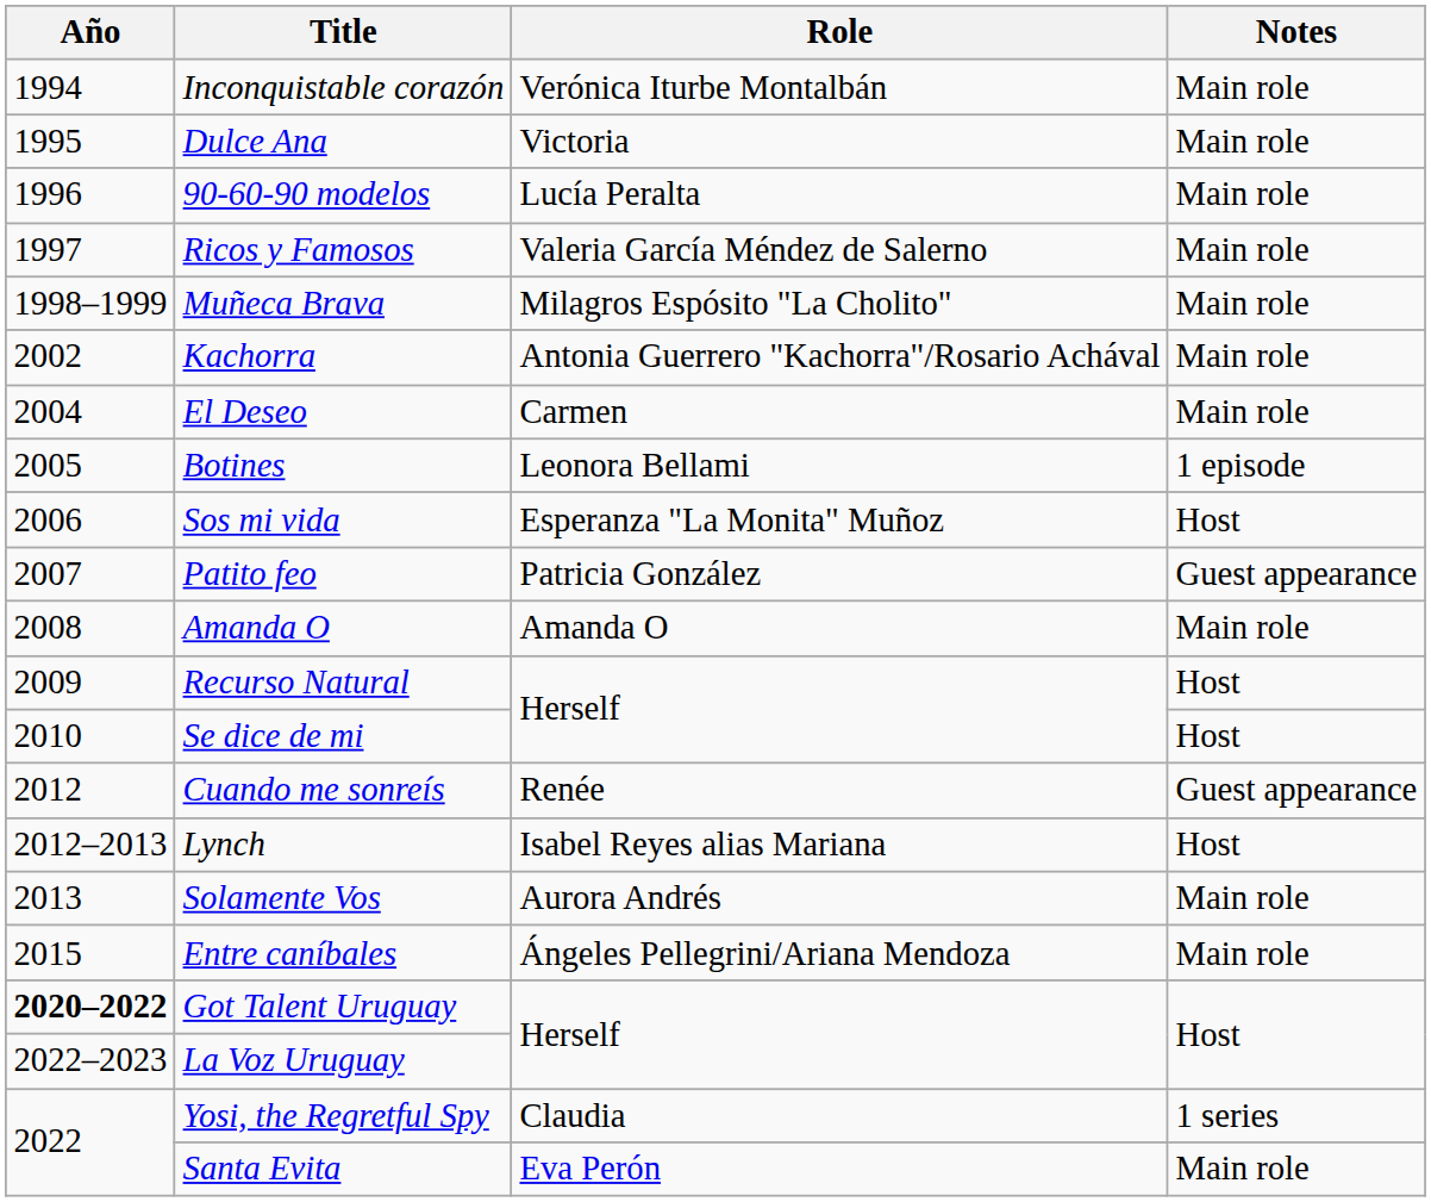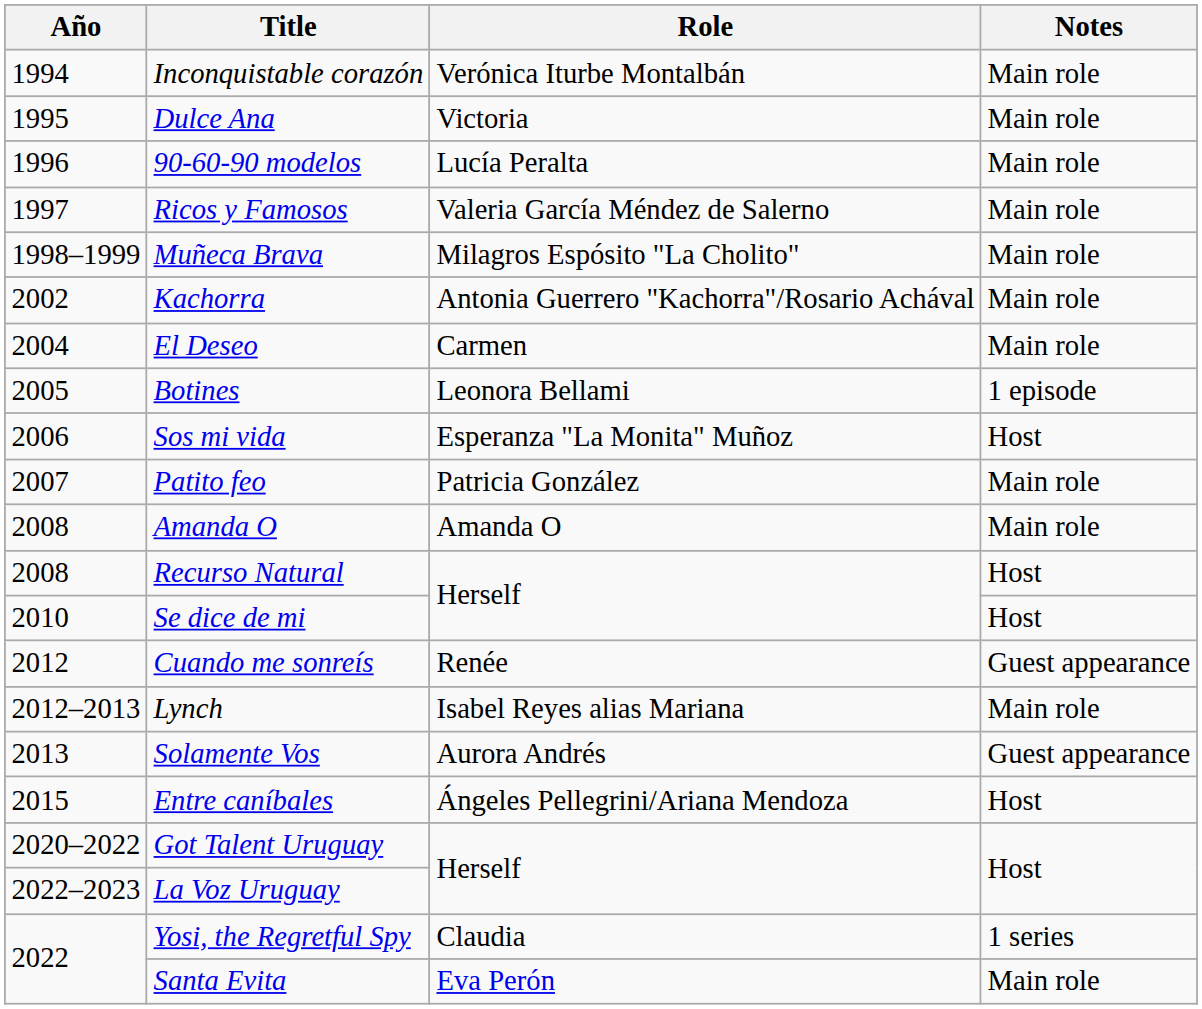Patito feo | Notes: Guest appearance -> Main role
Recurso Natural | Año: 2009 -> 2008
Lynch | Notes: Host -> Main role
Solamente Vos | Notes: Main role -> Guest appearance
Entre caníbales | Notes: Main role -> Host
Got Talent Uruguay | Año: bold -> normal
